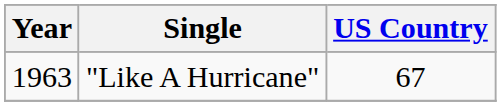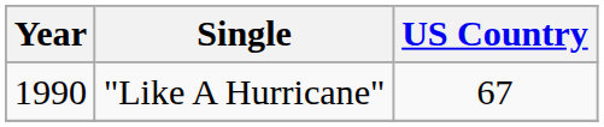"Like A Hurricane" | Year: 1963 -> 1990
